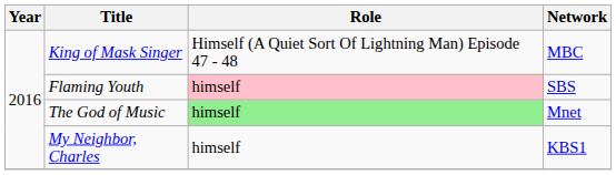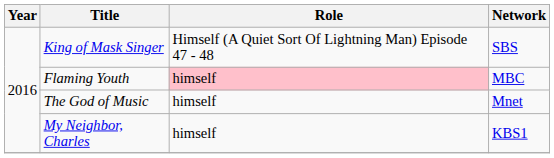King of Mask Singer | Network: MBC -> SBS
Flaming Youth | Network: SBS -> MBC
The God of Music | Role: lightgreen background -> no background
